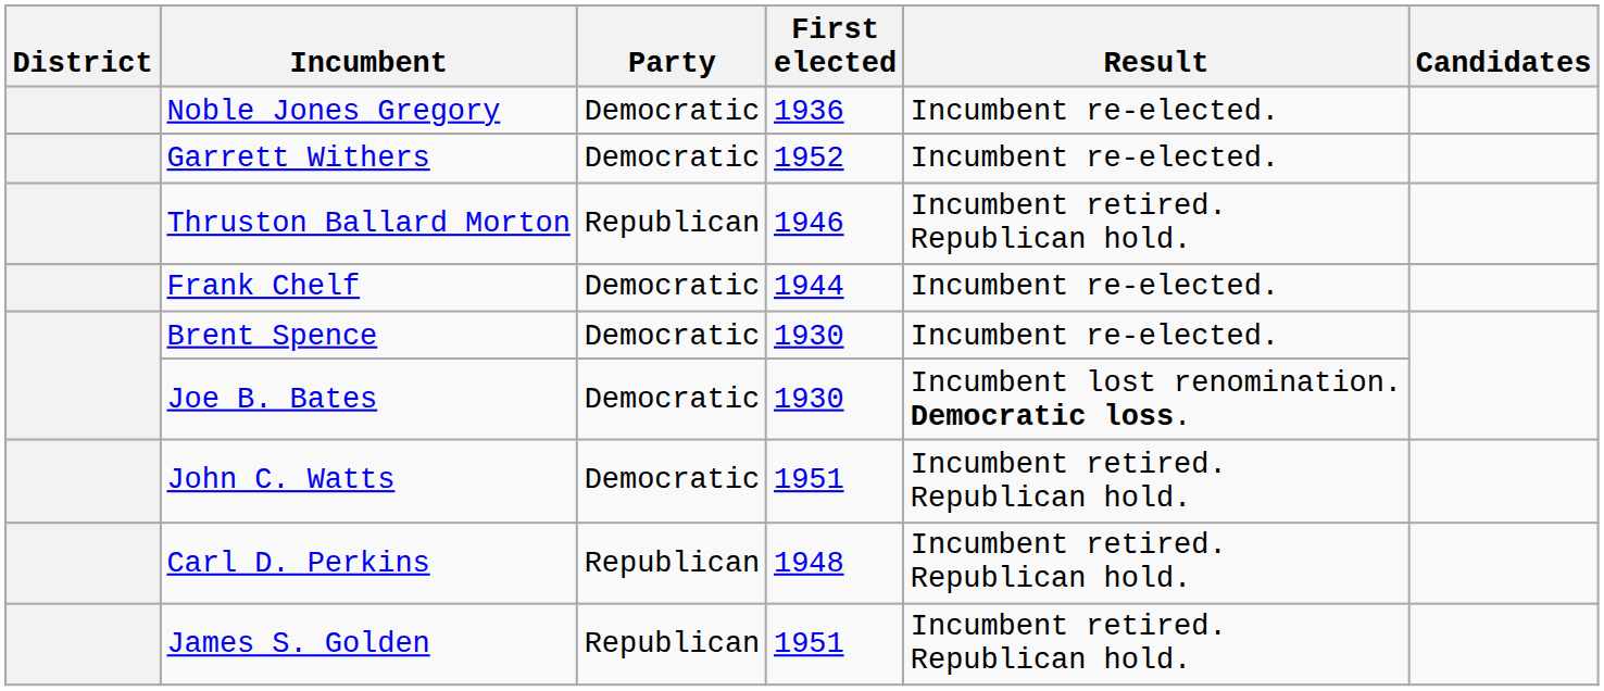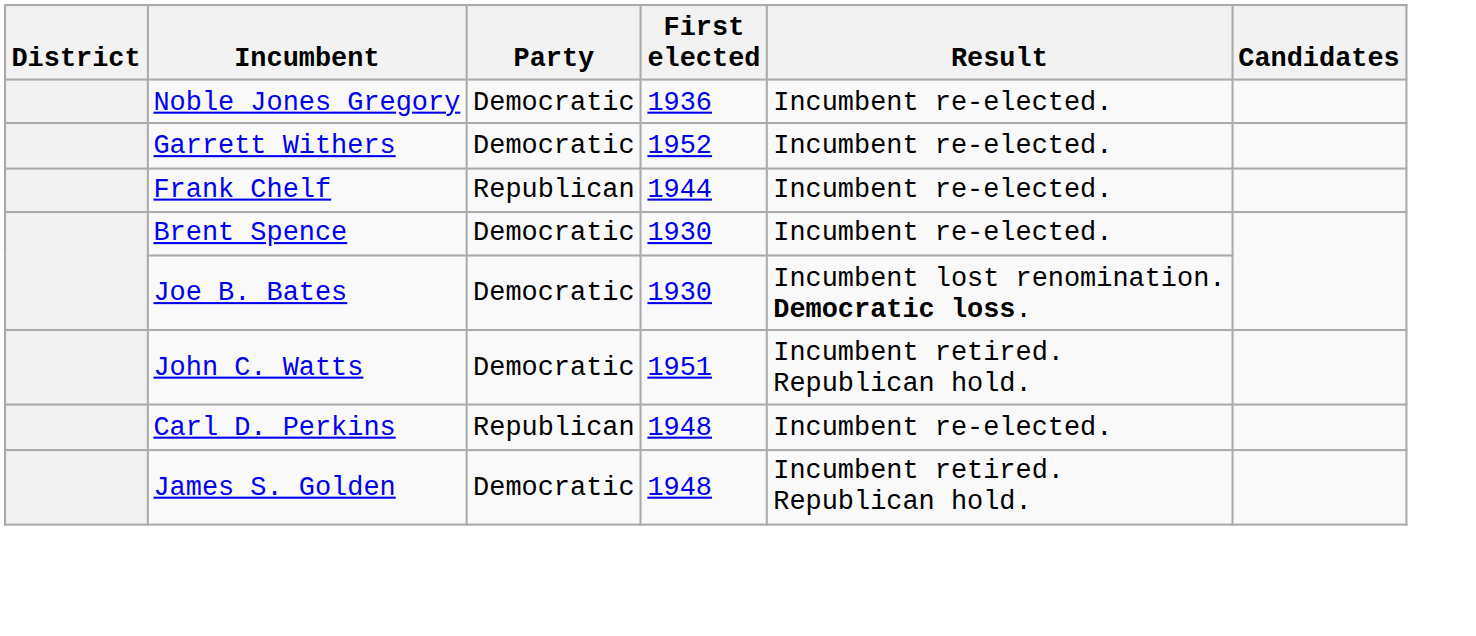- row: Thruston Ballard Morton | Republican | 1946 | Incumbent retired. Republican hold.
Frank Chelf | Party: Democratic -> Republican
Carl D. Perkins | Result: Incumbent retired. Republican hold. -> Incumbent re-elected.
James S. Golden | Party: Republican -> Democratic
James S. Golden | First elected: 1951 -> 1948
